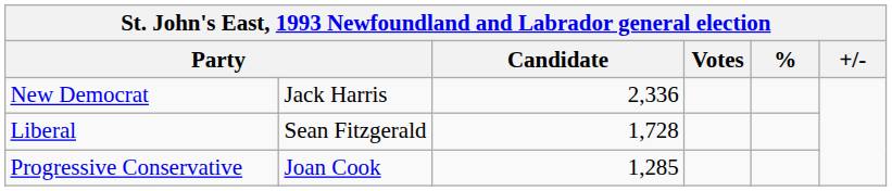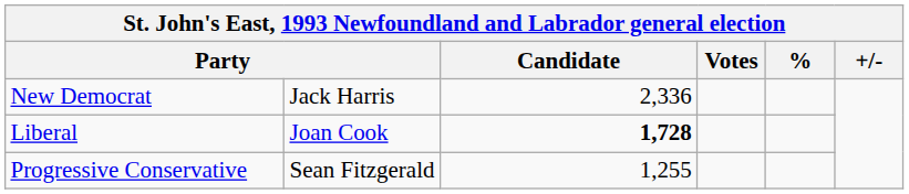Liberal | column 2: Sean Fitzgerald -> Joan Cook
Liberal | Candidate: normal -> bold
Progressive Conservative | column 2: Joan Cook -> Sean Fitzgerald
Progressive Conservative | Candidate: 1,285 -> 1,255
